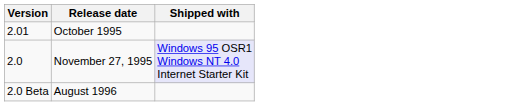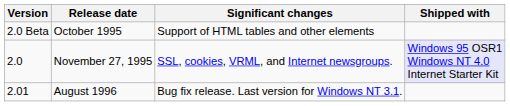+ column: Significant changes | Support of HTML tables and other elements | SSL, cookies, VRML, and Internet newsgroups. | Bug fix release. Last version for Windows NT 3.1.
October 1995 | Version: 2.01 -> 2.0 Beta
August 1996 | Version: 2.0 Beta -> 2.01
